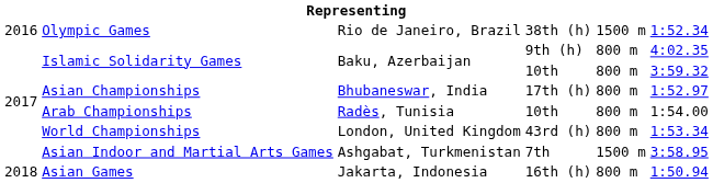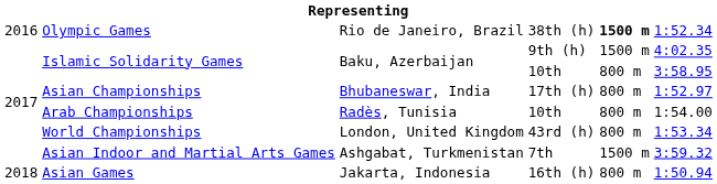Olympic Games | column 5: normal -> bold
Islamic Solidarity Games / 9th (h) | column 5: 800 m -> 1500 m
Islamic Solidarity Games / 10th | column 6: 3:59.32 -> 3:58.95
Asian Indoor and Martial Arts Games | column 6: 3:58.95 -> 3:59.32
